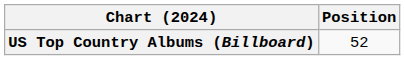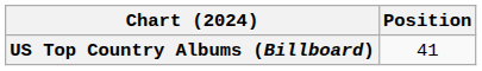US Top Country Albums (Billboard) | Position: 52 -> 41
